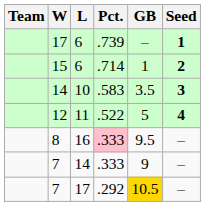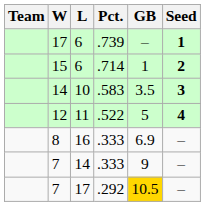8 | Pct.: pink background -> no background
8 | GB: 9.5 -> 6.9
